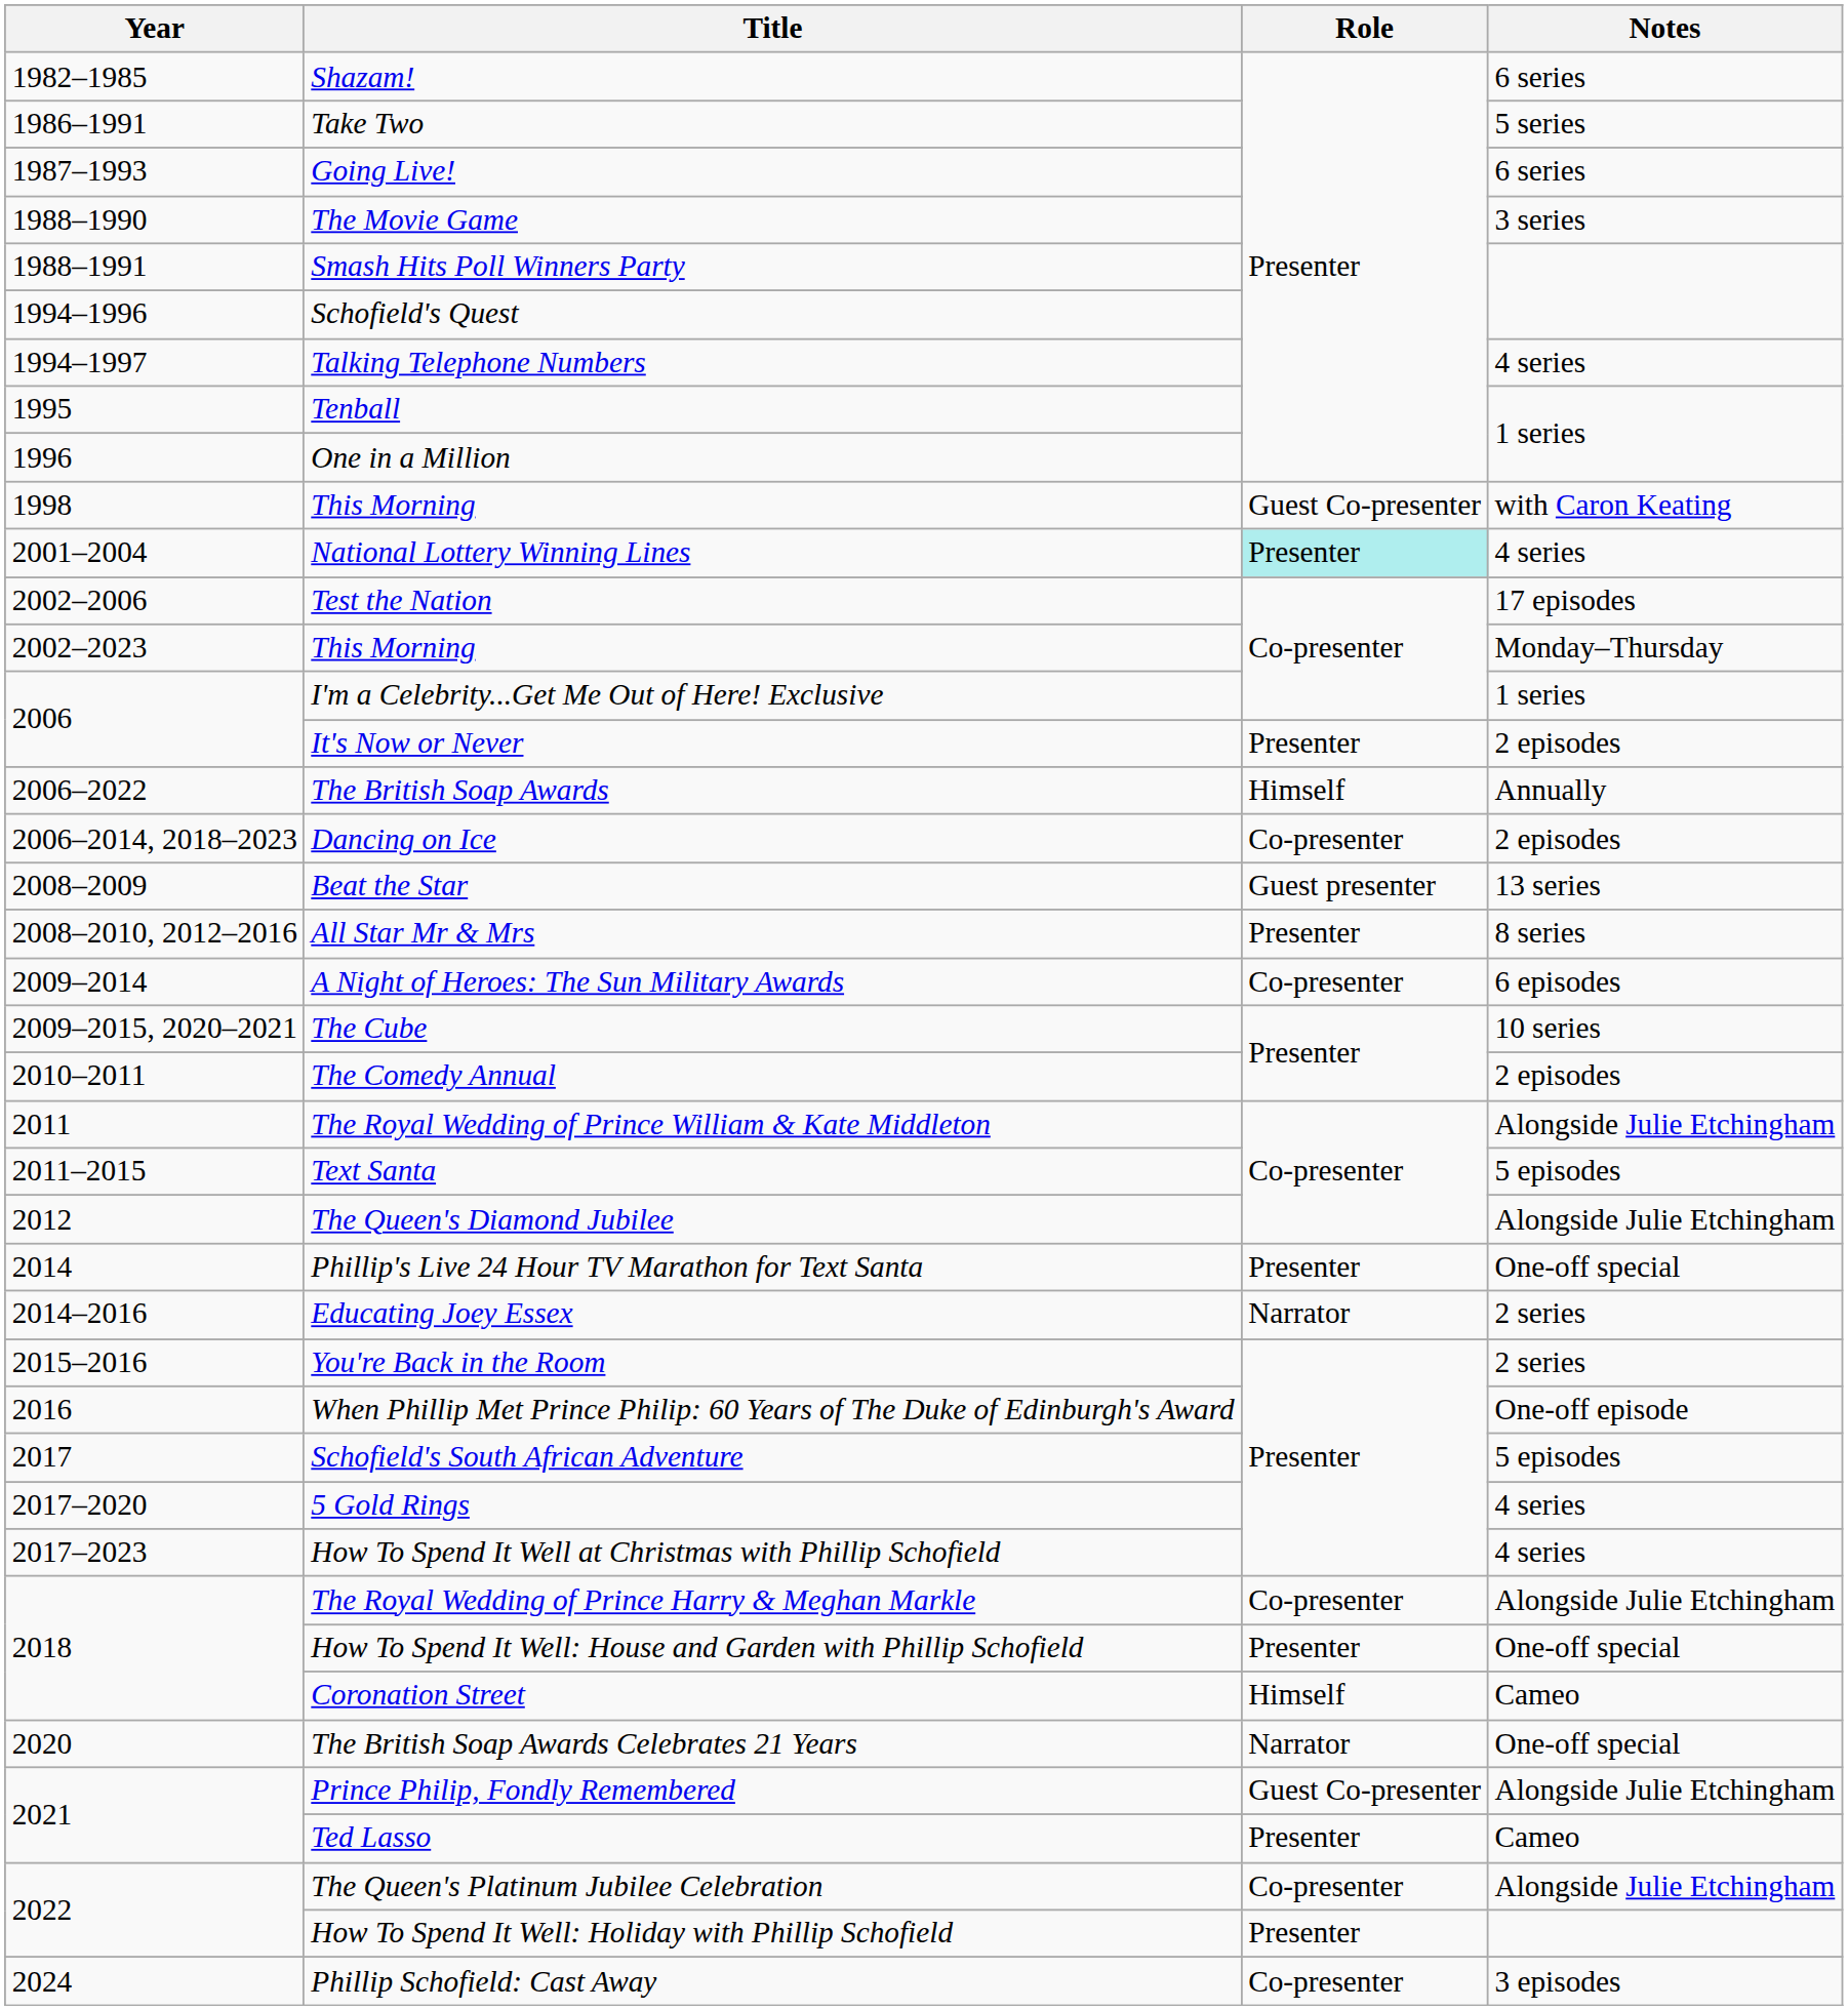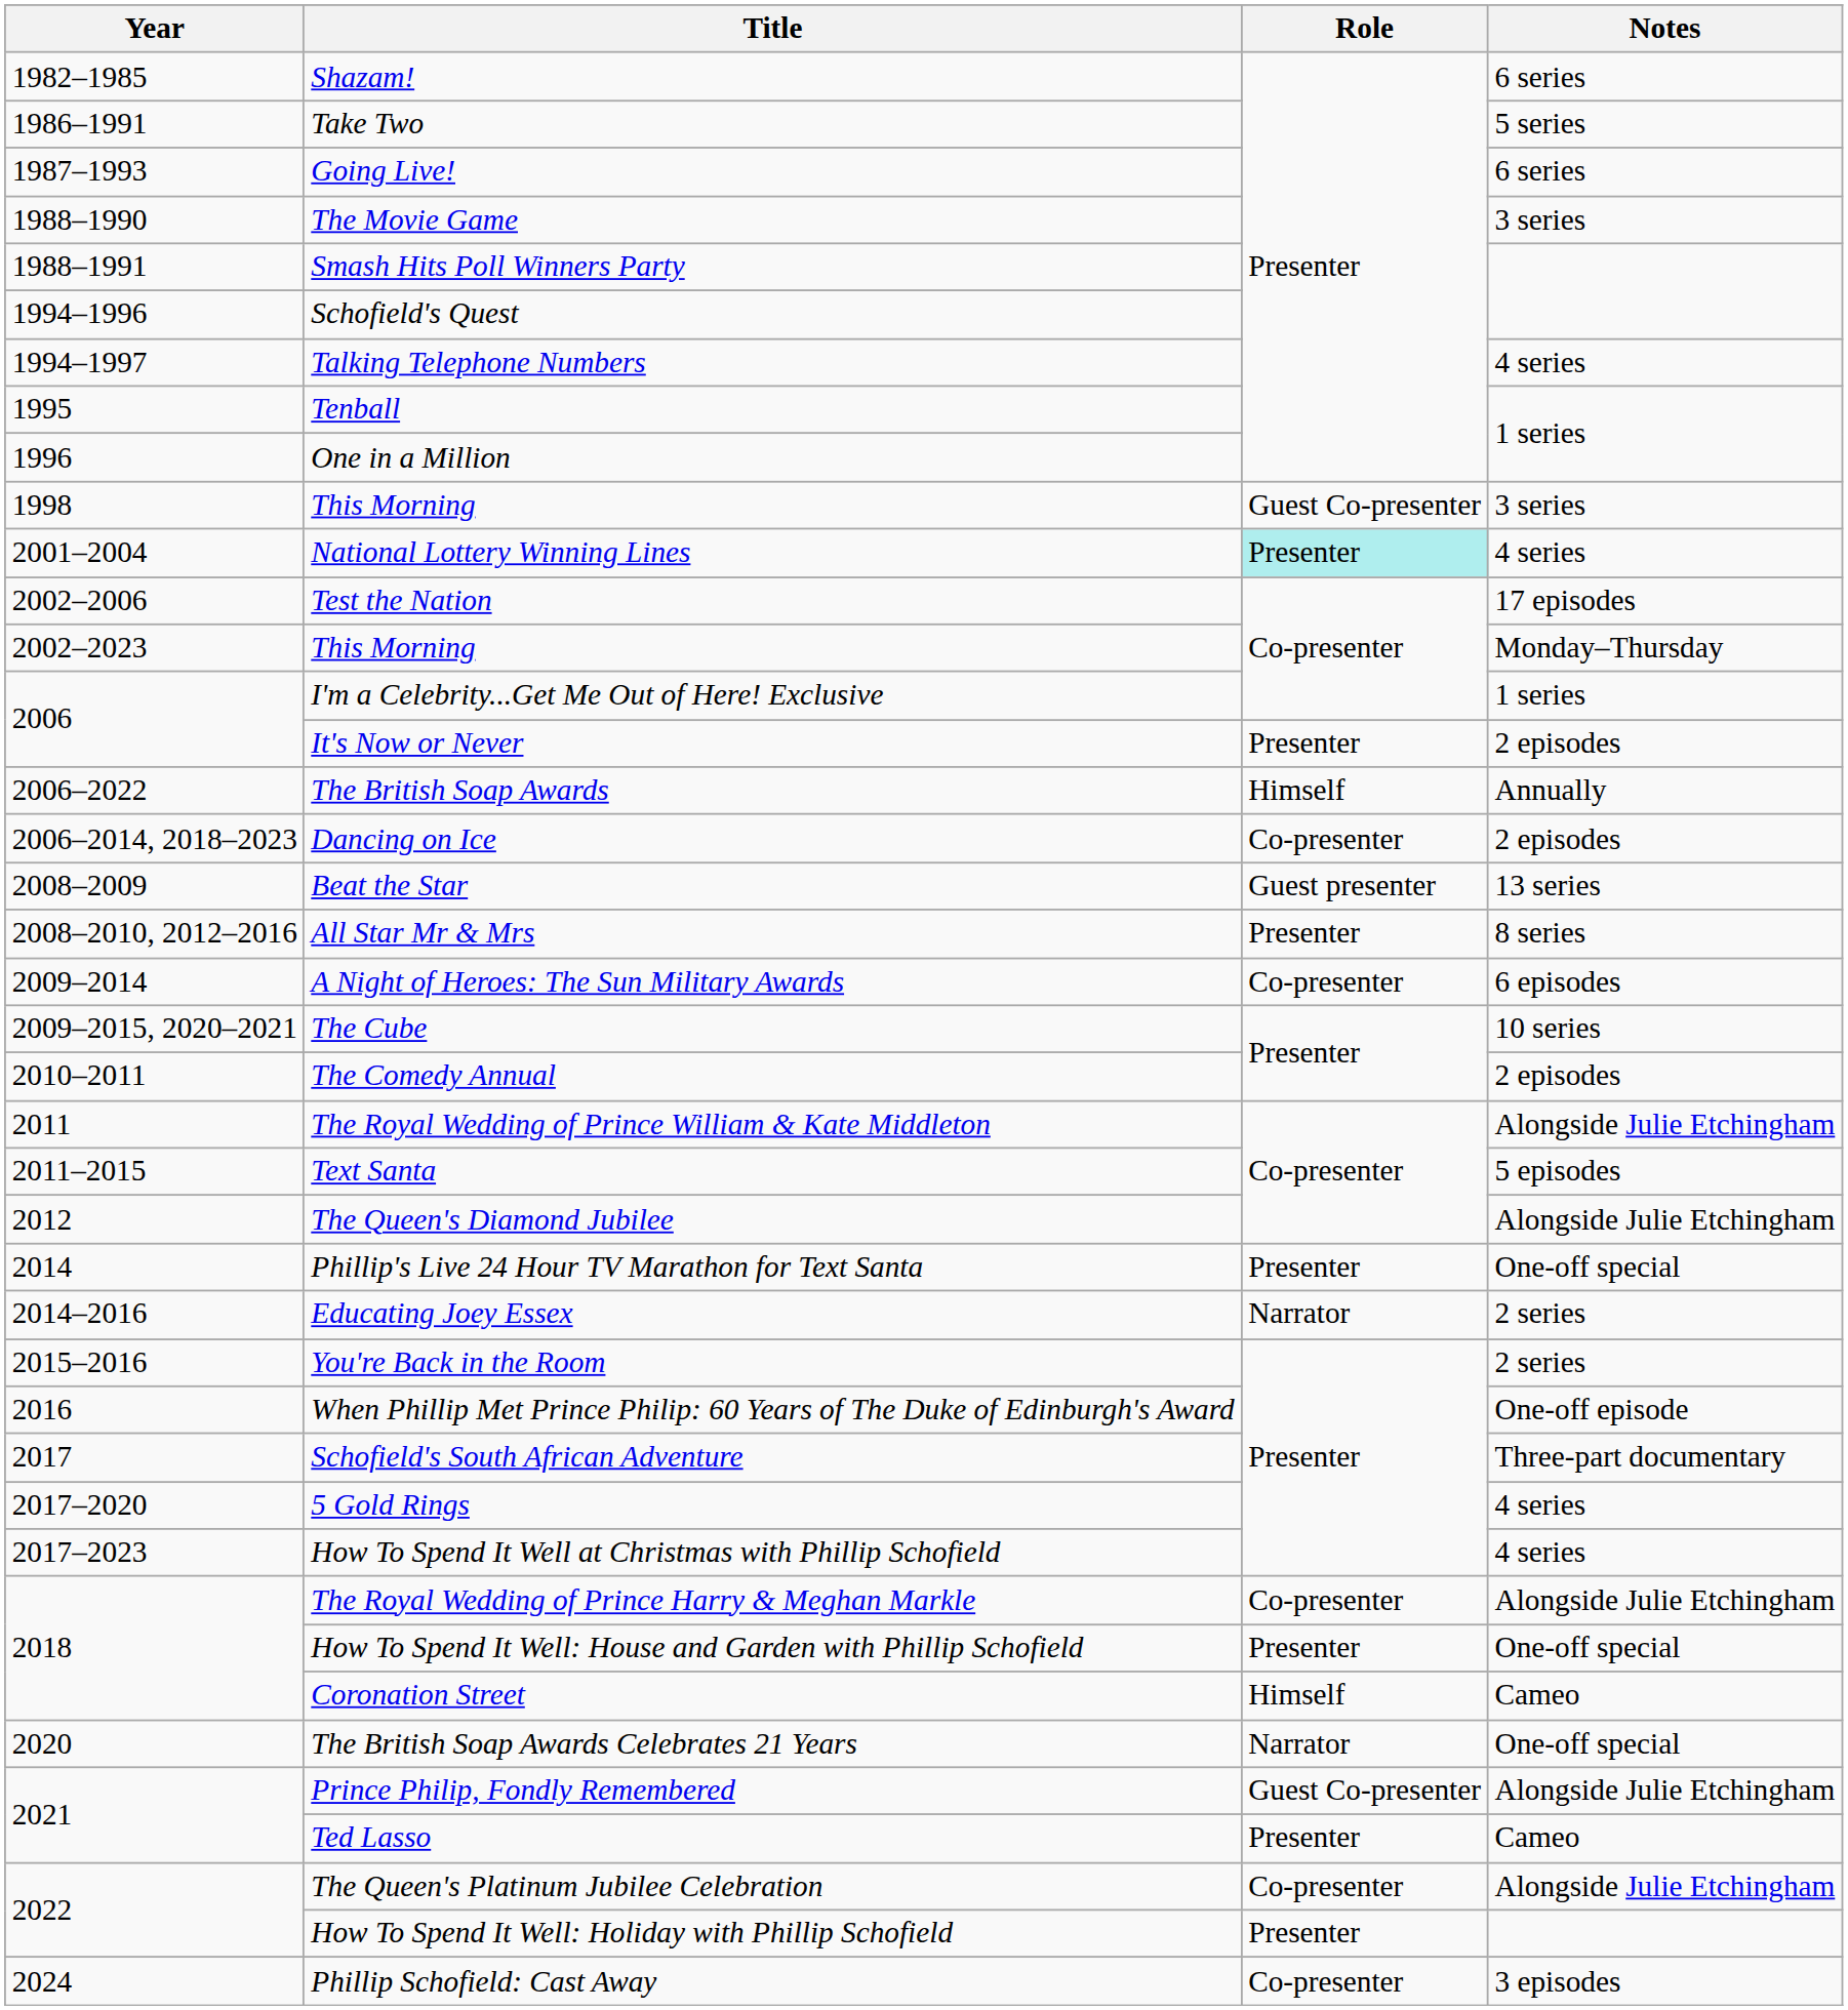1998 / This Morning | Notes: with Caron Keating -> 3 series
Schofield's South African Adventure | Notes: 5 episodes -> Three-part documentary
